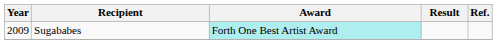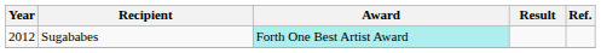Sugababes | Year: 2009 -> 2012
